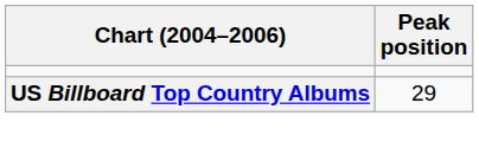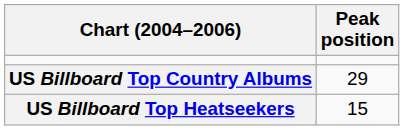+ row: US Billboard Top Heatseekers | 15
